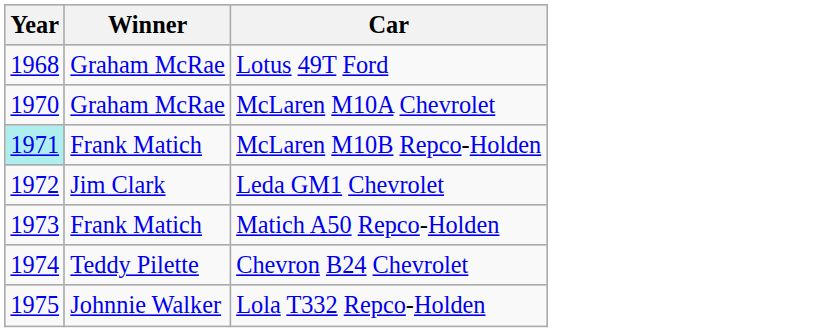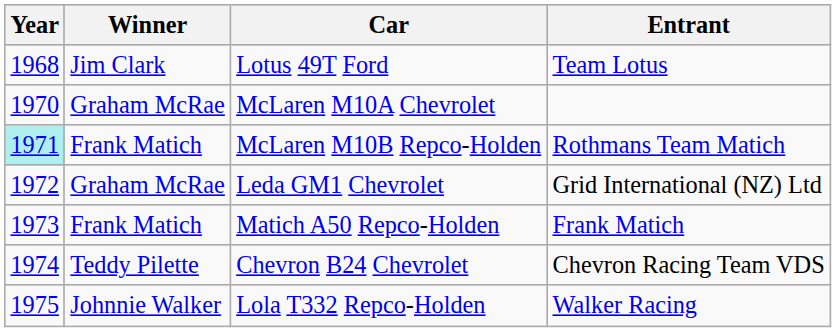+ column: Entrant | Team Lotus | Rothmans Team Matich | Grid International (NZ) Ltd | Frank Matich | Chevron Racing Team VDS | Walker Racing
Lotus 49T Ford | Winner: Graham McRae -> Jim Clark
Leda GM1 Chevrolet | Winner: Jim Clark -> Graham McRae
